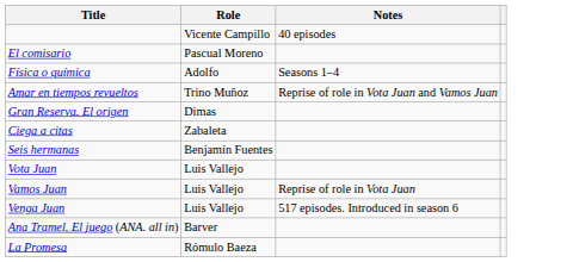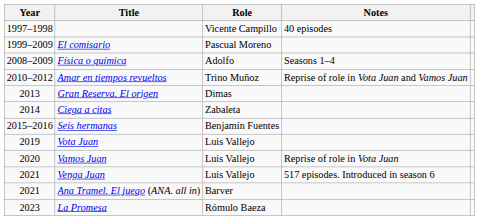+ column: Year | 1997–1998 | 1999–2009 | 2008–2009 | 2010–2012 | 2013 | 2014 | 2015–2016 | 2019 | 2020 | 2021 | 2021 | 2023
